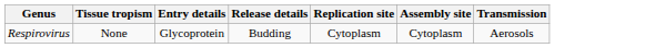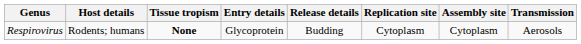+ column: Host details | Rodents; humans
Respirovirus | Tissue tropism: normal -> bold
